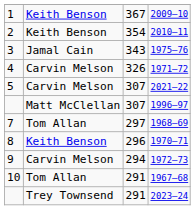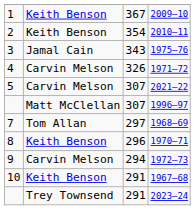1967–68 | column 2: Tom Allan -> Keith Benson
